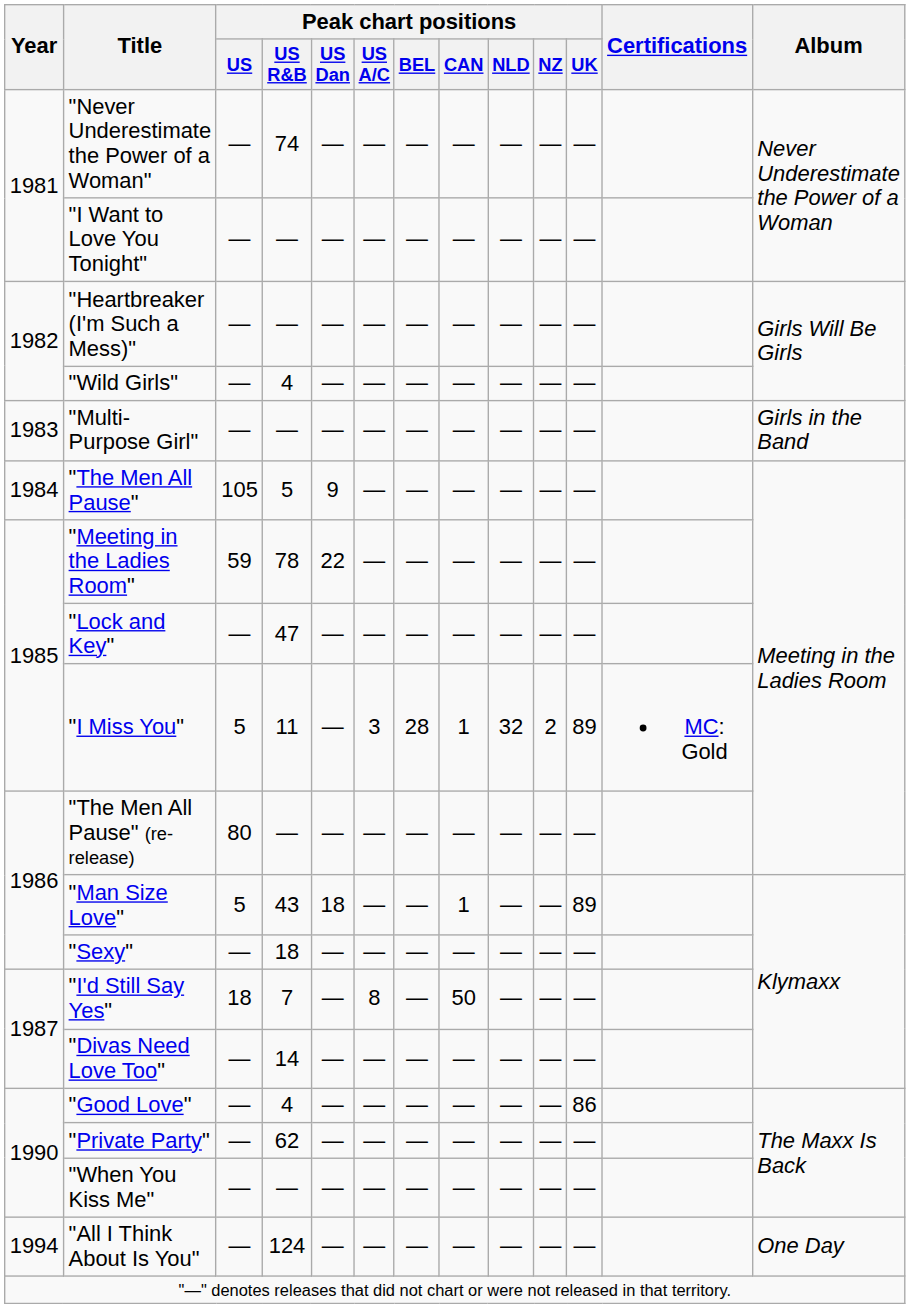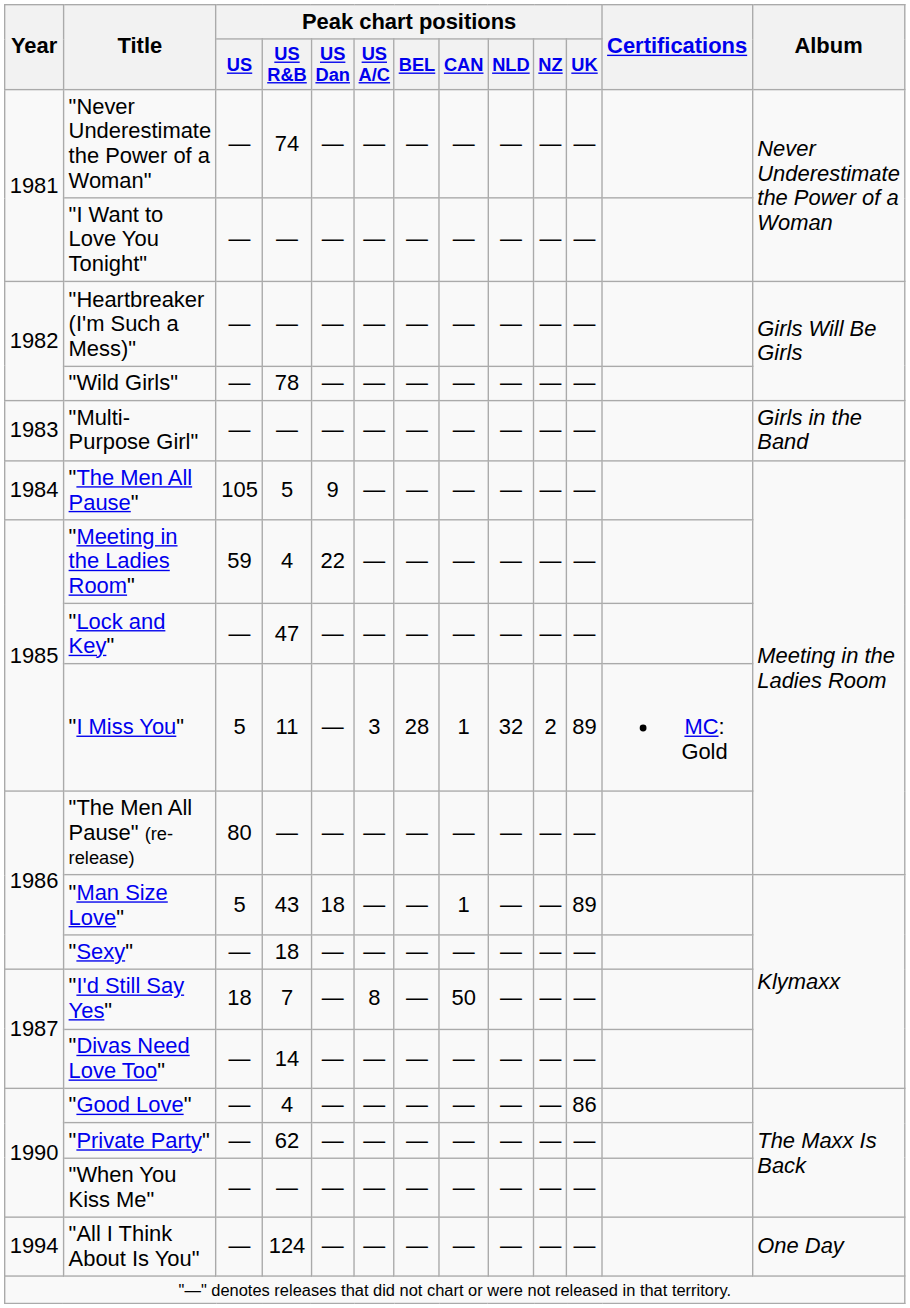"Wild Girls" | Peak chart positions / US R&B: 4 -> 78
"Meeting in the Ladies Room" | Peak chart positions / US R&B: 78 -> 4
